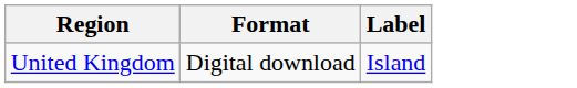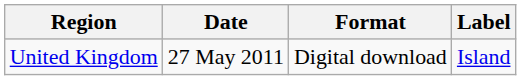+ column: Date | 27 May 2011
